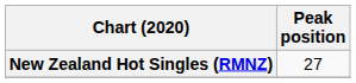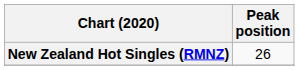New Zealand Hot Singles (RMNZ) | Peak position: 27 -> 26
